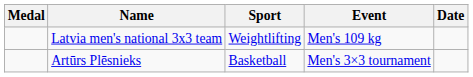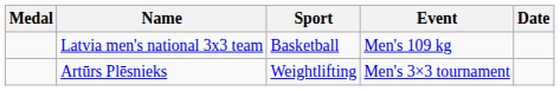Latvia men's national 3x3 team | Sport: Weightlifting -> Basketball
Artūrs Plēsnieks | Sport: Basketball -> Weightlifting
